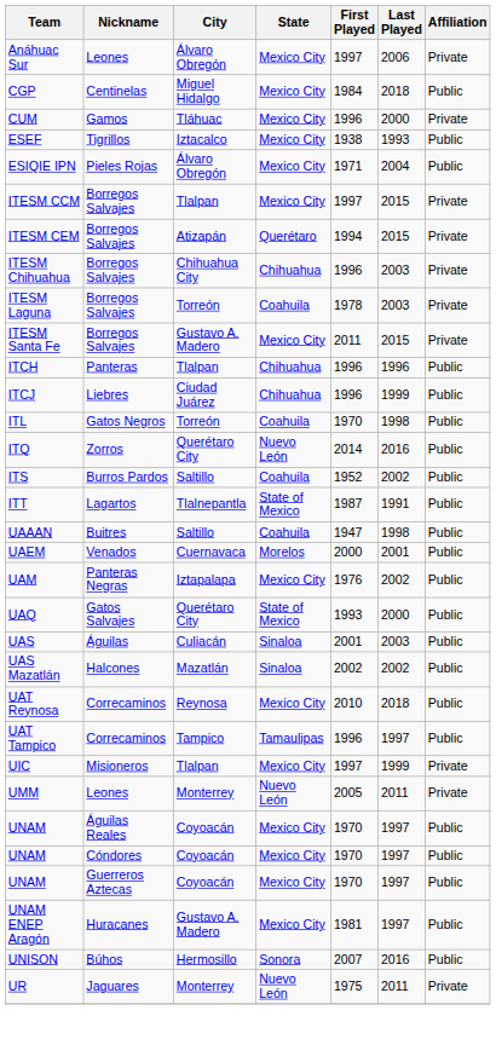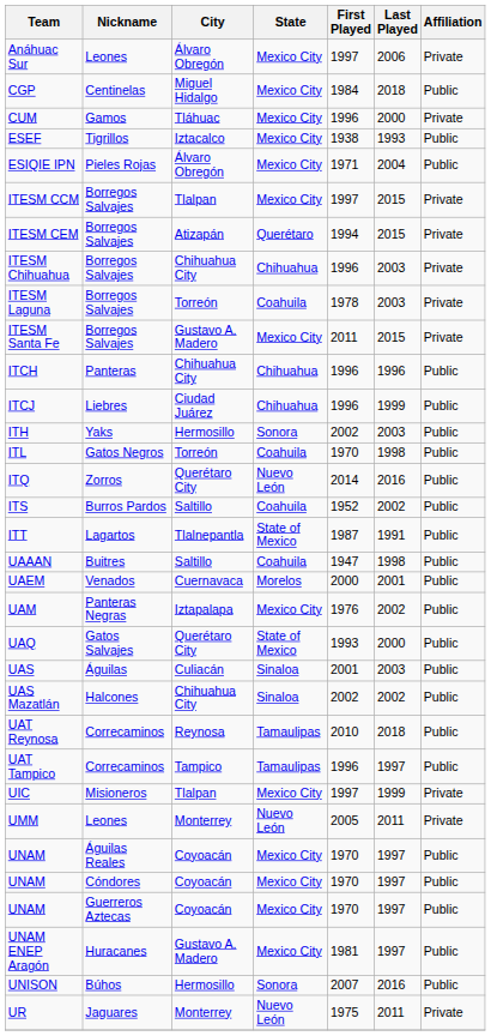ITCH | City: Tlalpan -> Chihuahua City
+ row: ITH | Yaks | Hermosillo | Sonora | 2002 | 2003 | Public
UAS Mazatlán | City: Mazatlán -> Chihuahua City
UAT Reynosa | State: Mexico City -> Tamaulipas
